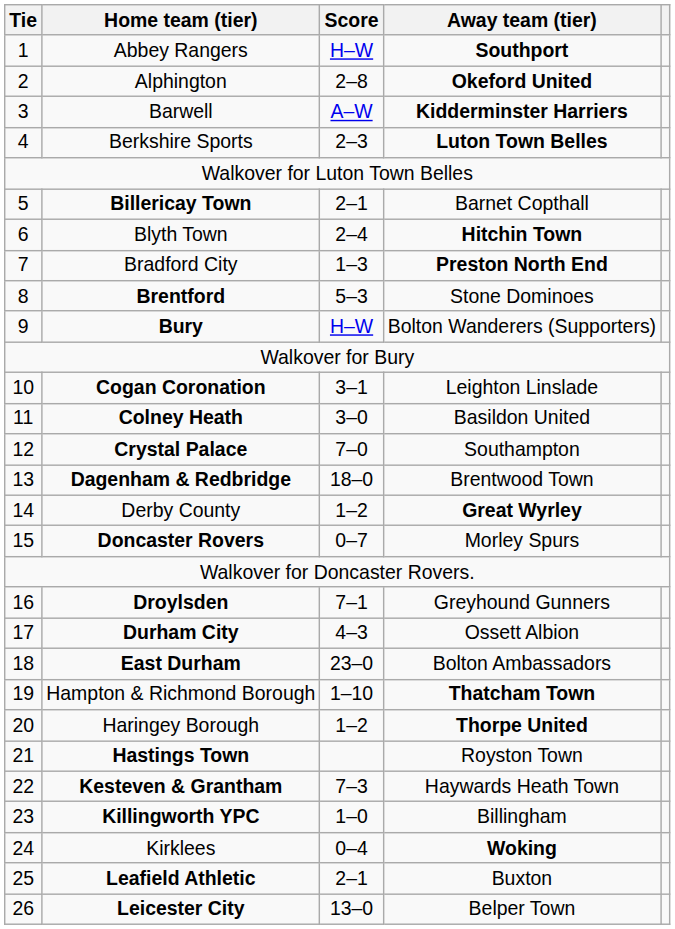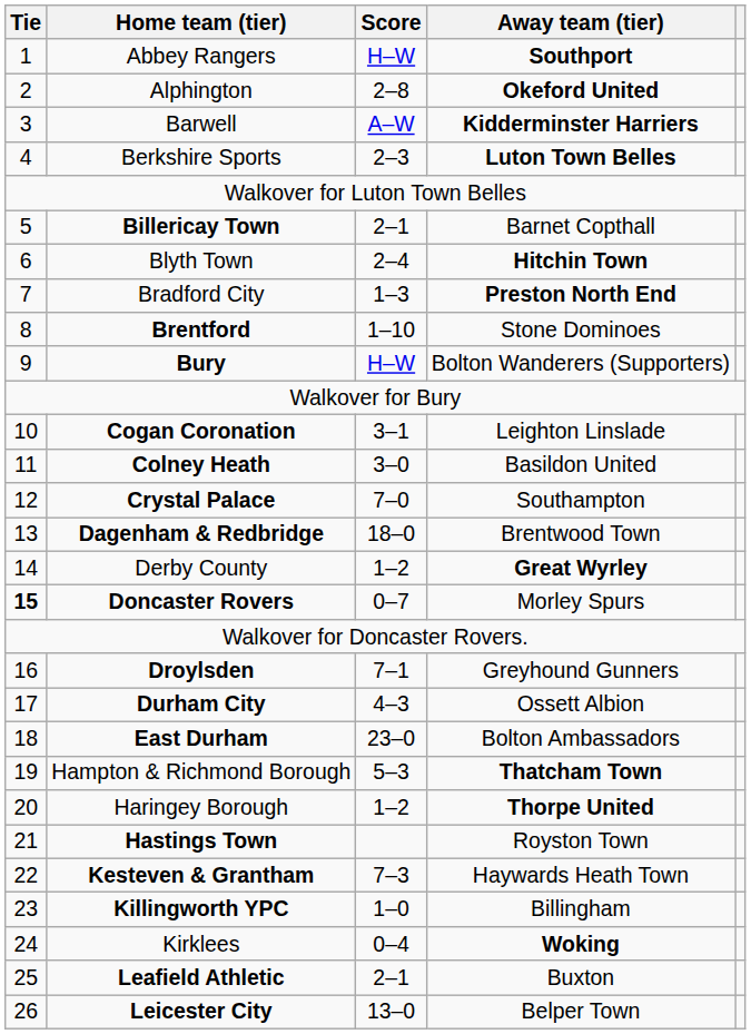Brentford | Score: 5–3 -> 1–10
Doncaster Rovers | Tie: normal -> bold
Hampton & Richmond Borough | Score: 1–10 -> 5–3
